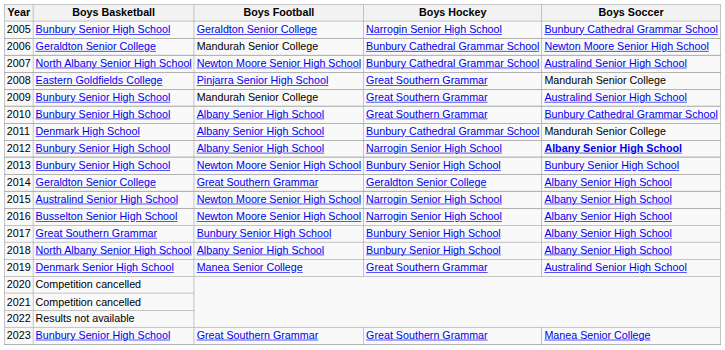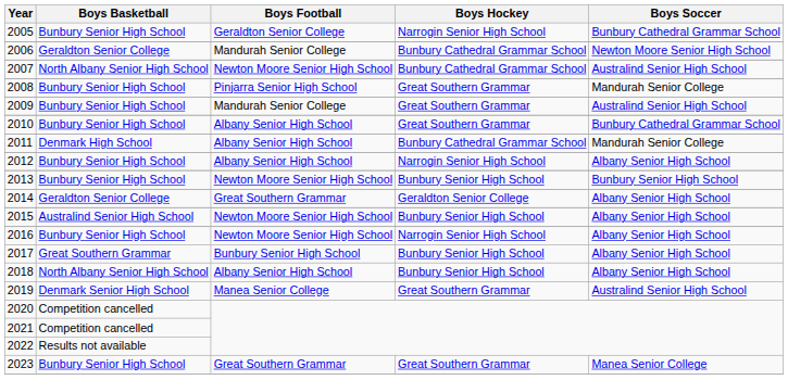2008 | Boys Basketball: Eastern Goldfields College -> Bunbury Senior High School
2012 | Boys Soccer: bold -> normal
2015 | Boys Hockey: Narrogin Senior High School -> Bunbury Senior High School
2016 | Boys Basketball: Busselton Senior High School -> Bunbury Senior High School
